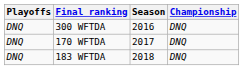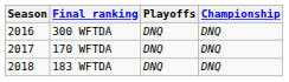columns swapped: Season <-> Playoffs
